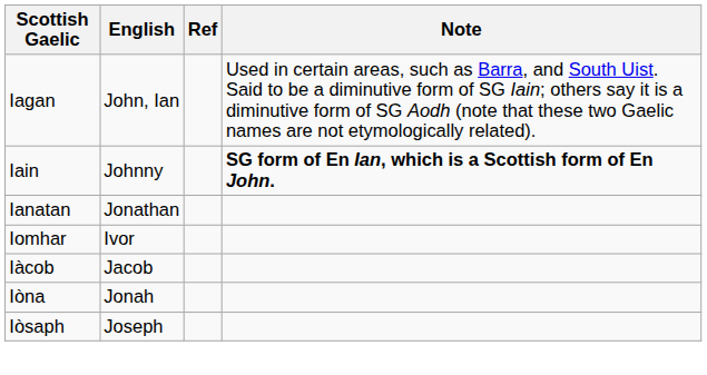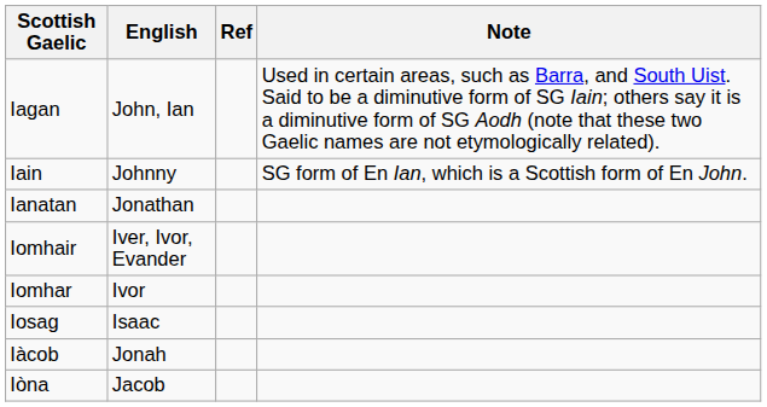Iain | Note: bold -> normal
+ row: Iomhair | Iver, Ivor, Evander
+ row: Iosag | Isaac
Iàcob | English: Jacob -> Jonah
Iòna | English: Jonah -> Jacob
- row: Iòsaph | Joseph
